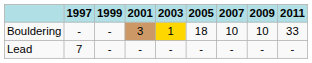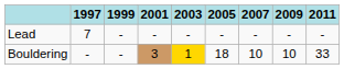rows swapped: Lead <-> Bouldering
